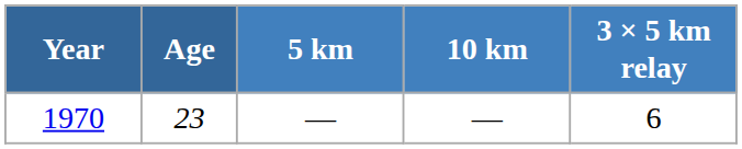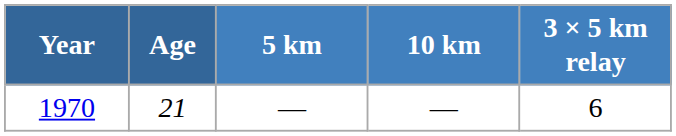1970 | Age: 23 -> 21
